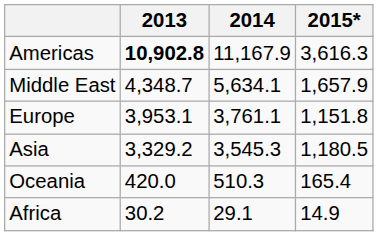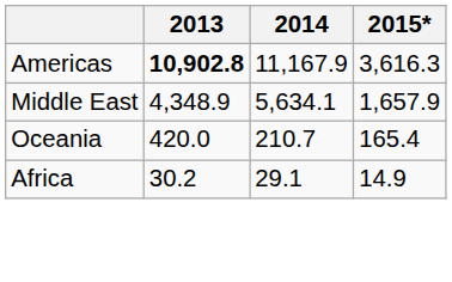Middle East | 2013: 4,348.7 -> 4,348.9
- row: Europe | 3,953.1 | 3,761.1 | 1,151.8
- row: Asia | 3,329.2 | 3,545.3 | 1,180.5
Oceania | 2014: 510.3 -> 210.7
